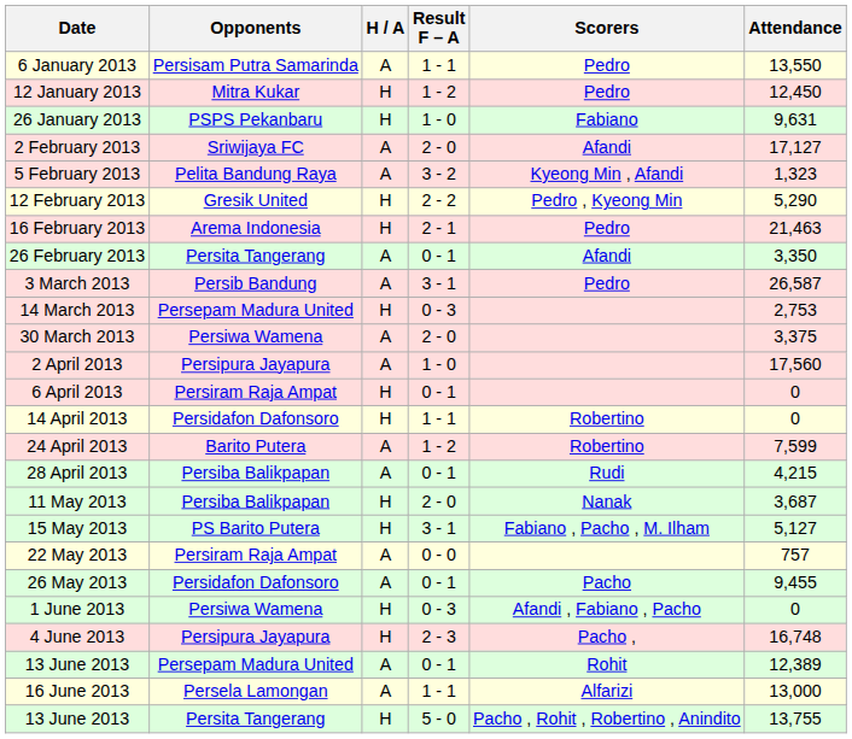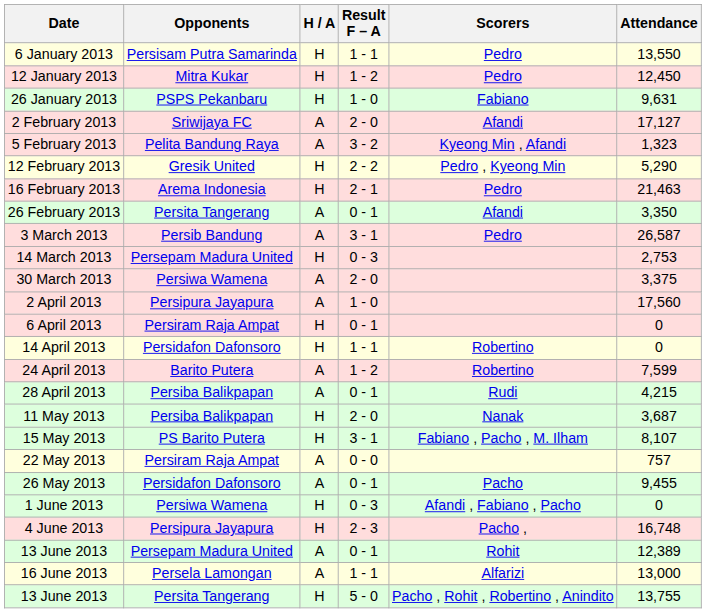6 January 2013 | H / A: A -> H
15 May 2013 | Attendance: 5,127 -> 8,107
